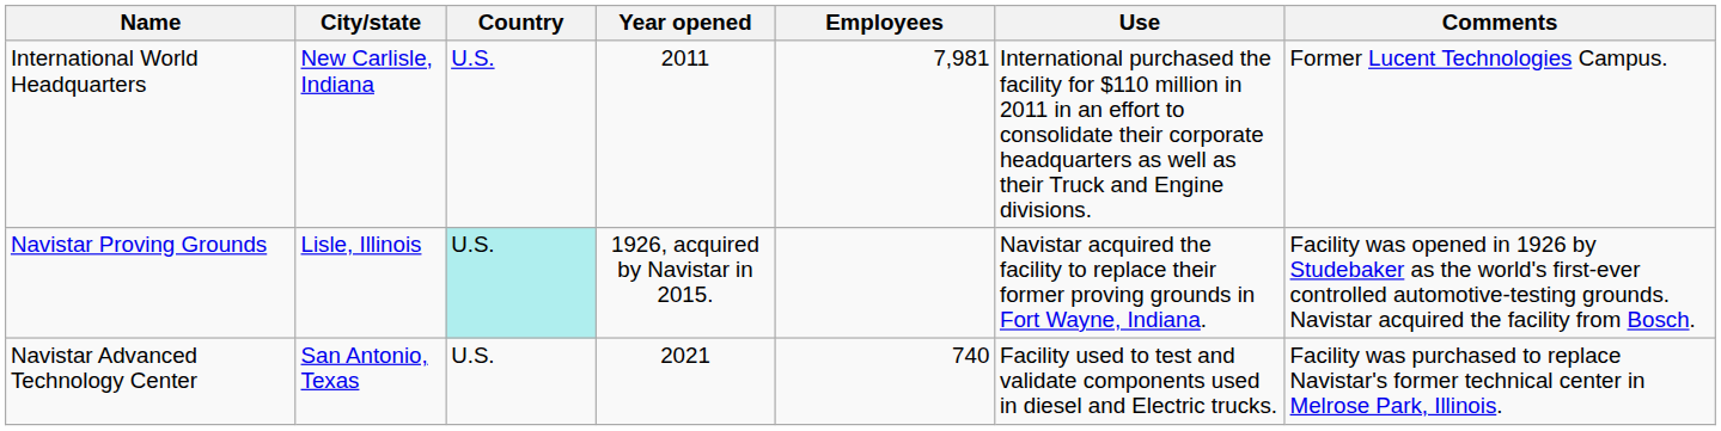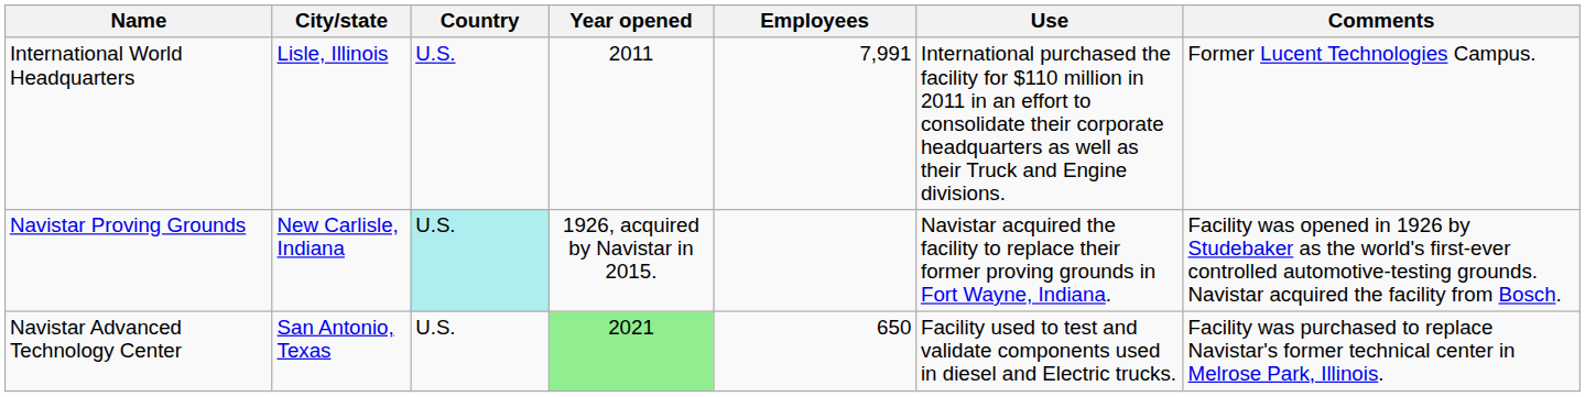International World Headquarters | City/state: New Carlisle, Indiana -> Lisle, Illinois
International World Headquarters | Employees: 7,981 -> 7,991
Navistar Proving Grounds | City/state: Lisle, Illinois -> New Carlisle, Indiana
Navistar Advanced Technology Center | Year opened: no background -> lightgreen background
Navistar Advanced Technology Center | Employees: 740 -> 650
